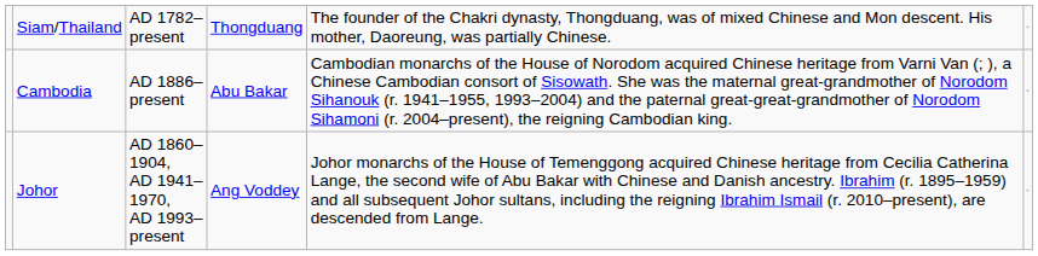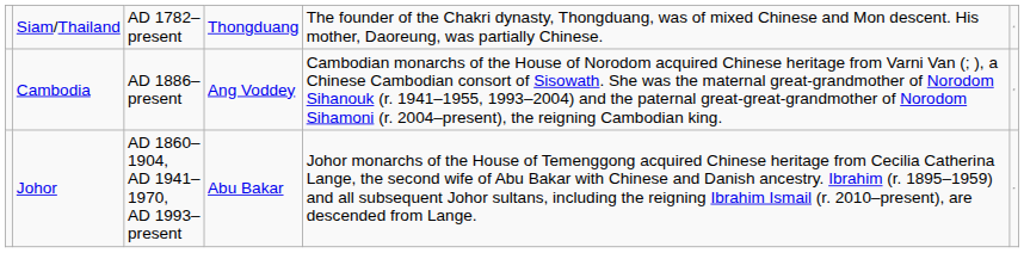Cambodia | column 4: Abu Bakar -> Ang Voddey
Johor | column 4: Ang Voddey -> Abu Bakar
